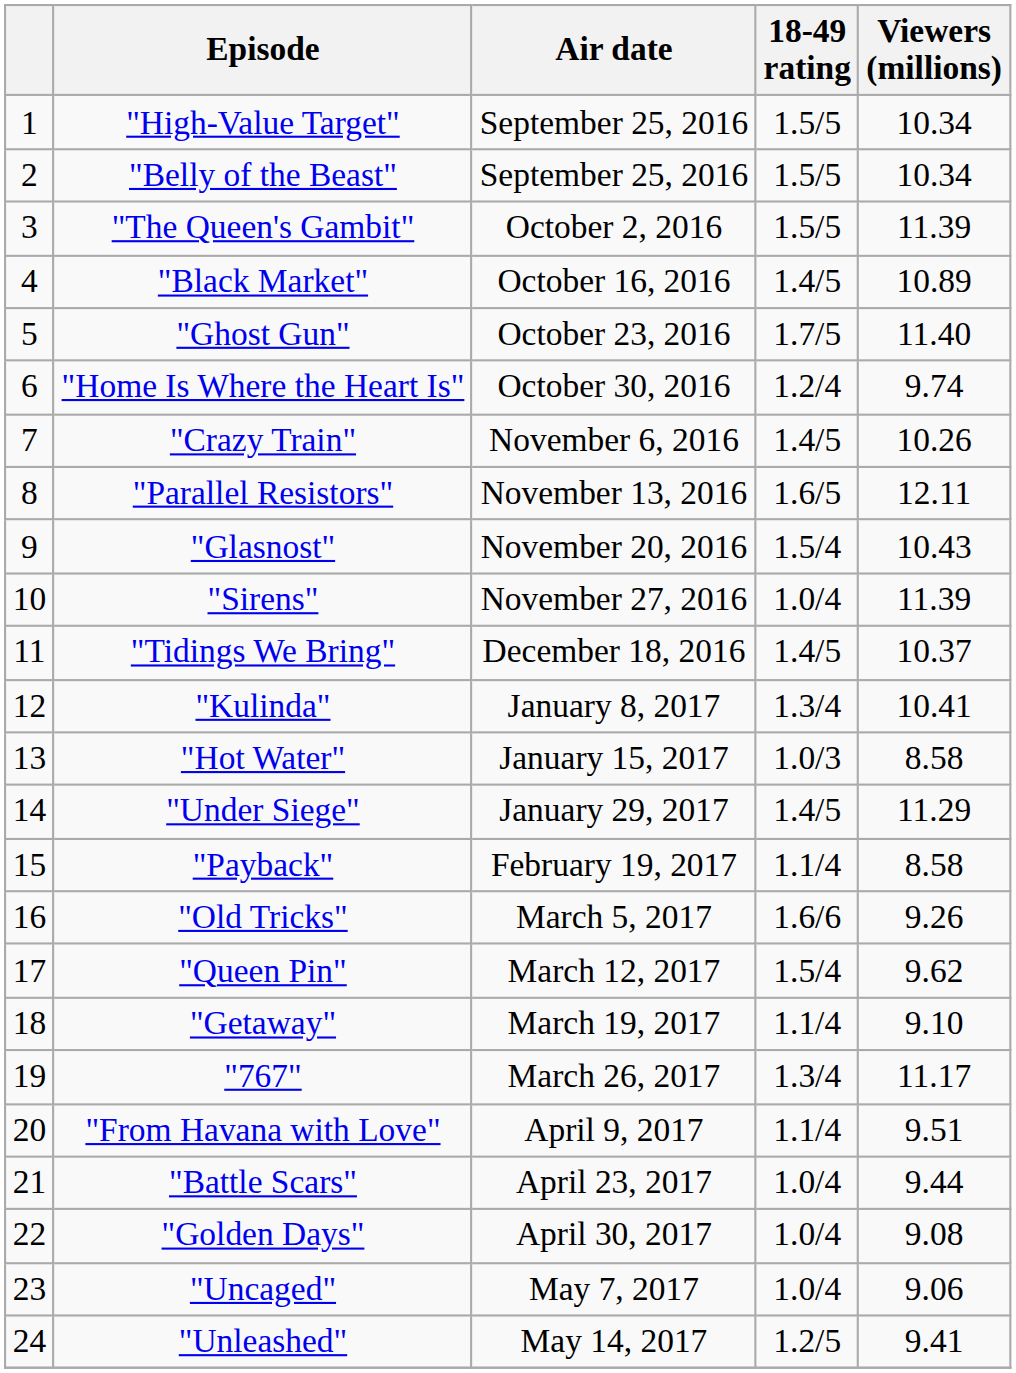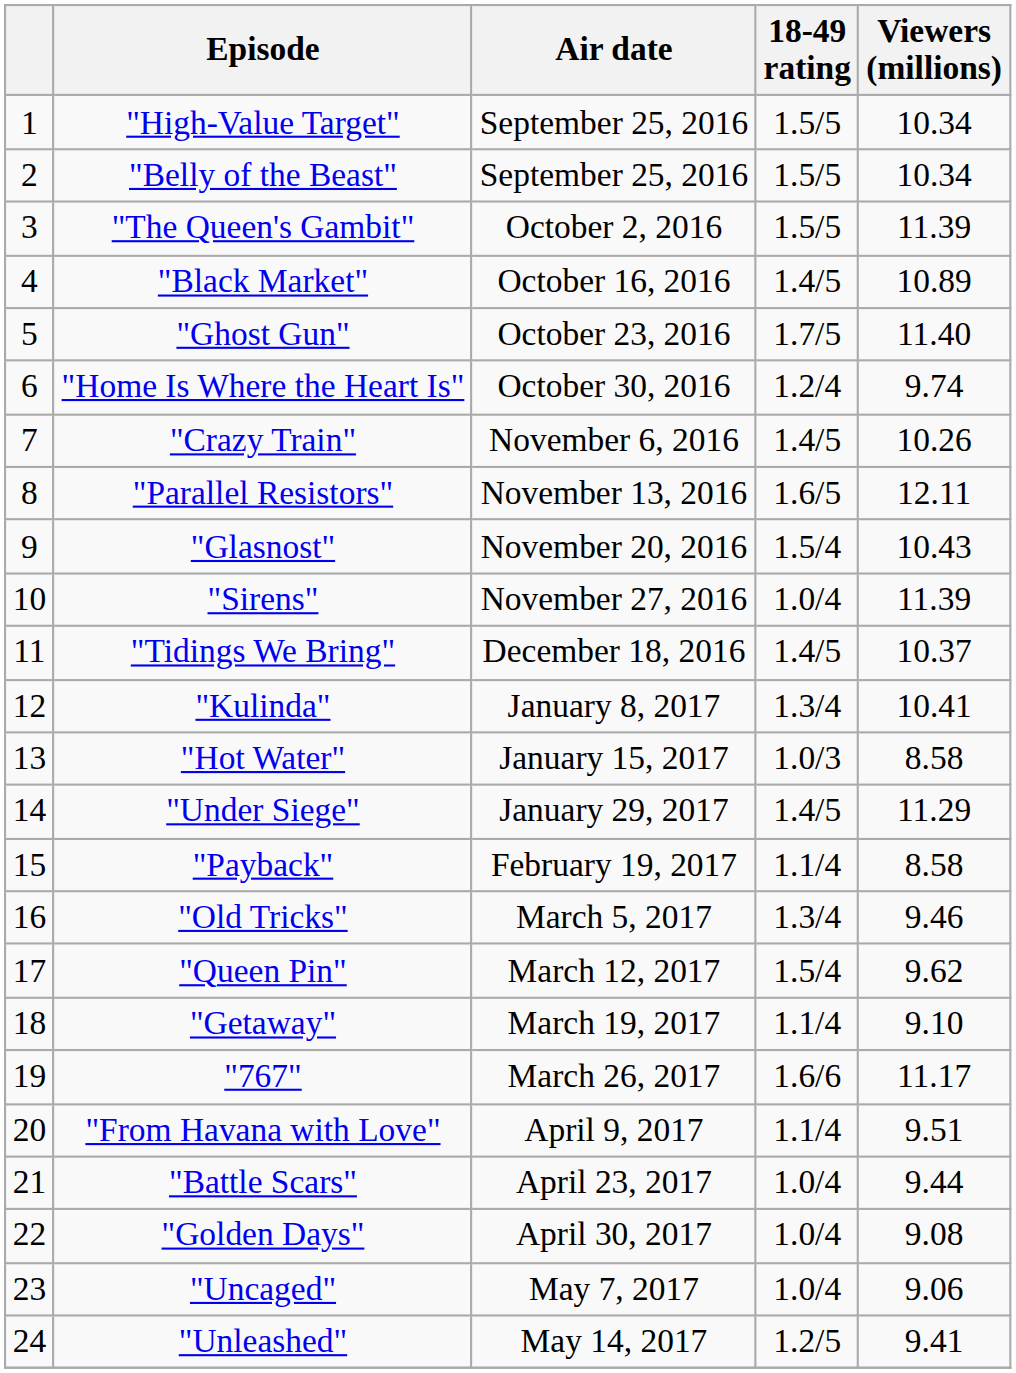"Old Tricks" | 18-49 rating: 1.6/6 -> 1.3/4
"Old Tricks" | Viewers (millions): 9.26 -> 9.46
"767" | 18-49 rating: 1.3/4 -> 1.6/6
